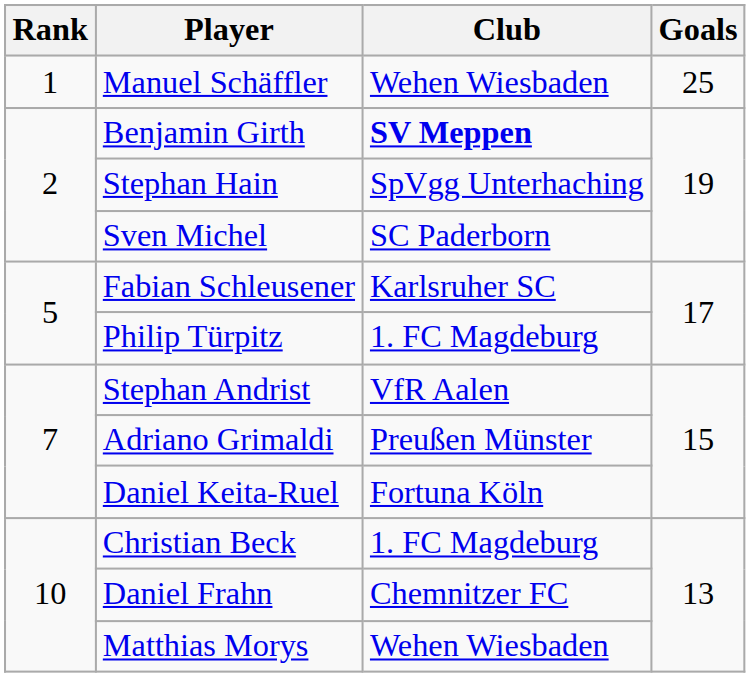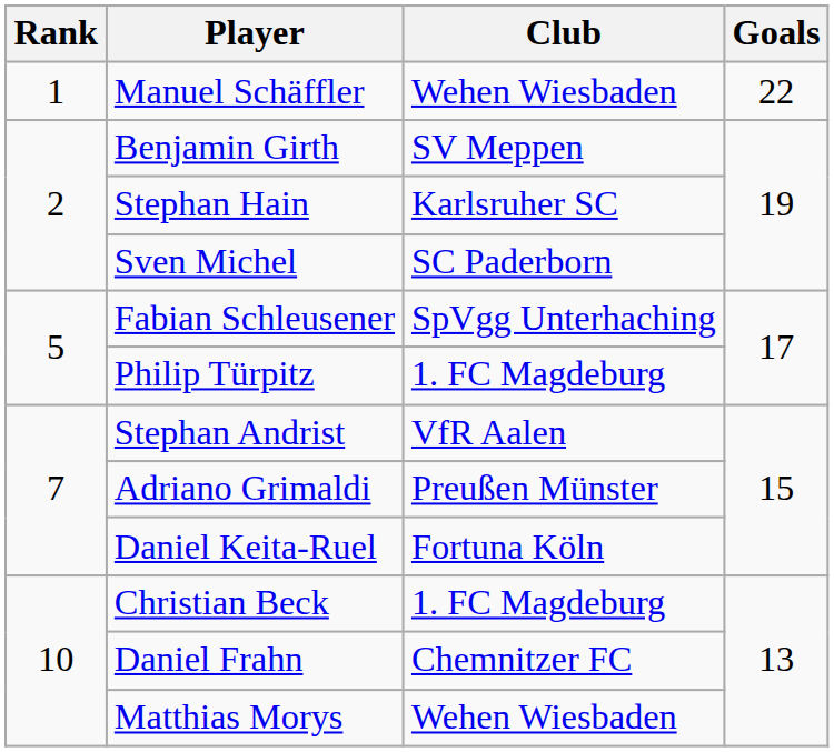Manuel Schäffler | Goals: 25 -> 22
Benjamin Girth | Club: bold -> normal
Stephan Hain | Club: SpVgg Unterhaching -> Karlsruher SC
Fabian Schleusener | Club: Karlsruher SC -> SpVgg Unterhaching
